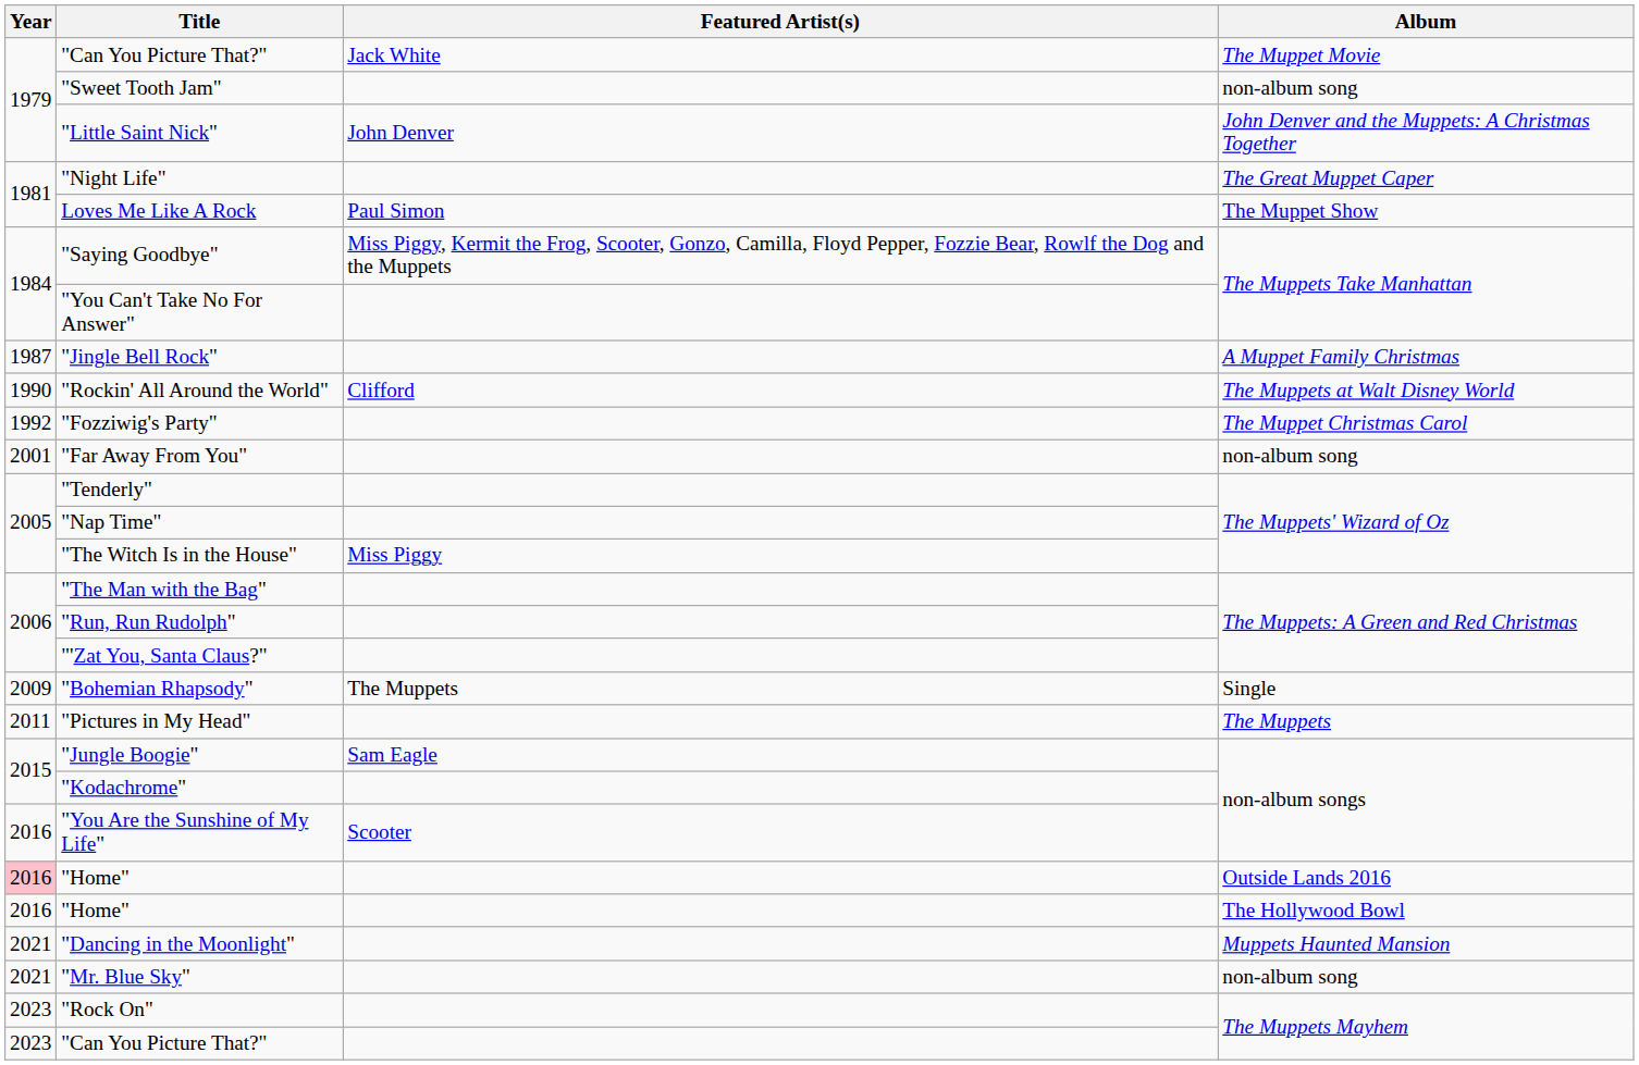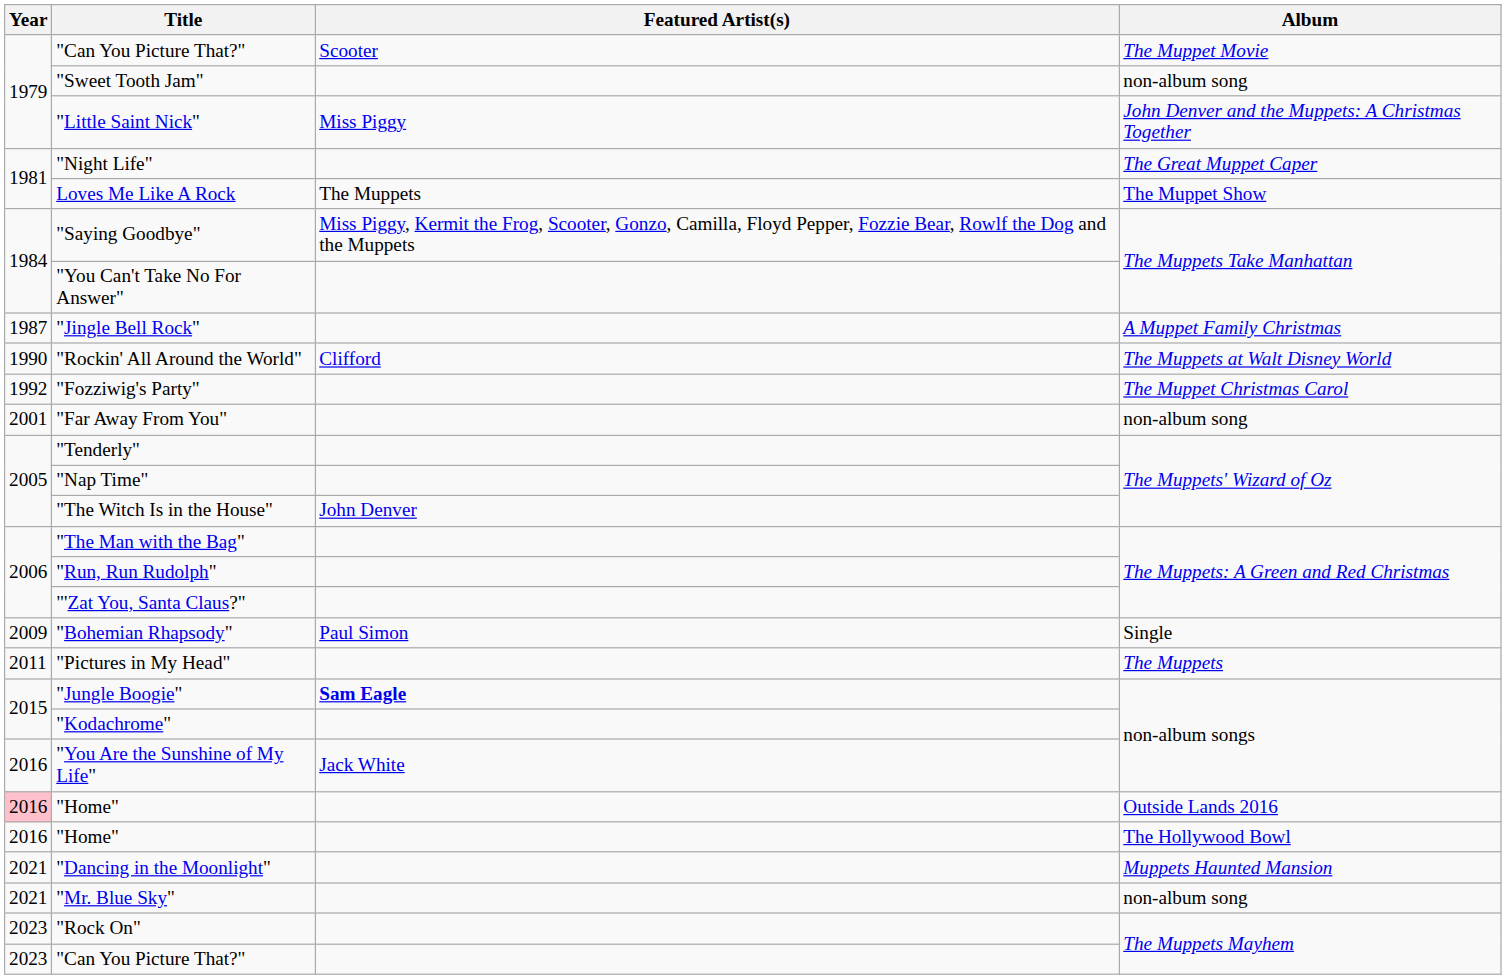"Can You Picture That?" / The Muppet Movie | Featured Artist(s): Jack White -> Scooter
"Little Saint Nick" | Featured Artist(s): John Denver -> Miss Piggy
Loves Me Like A Rock | Featured Artist(s): Paul Simon -> The Muppets
"The Witch Is in the House" | Featured Artist(s): Miss Piggy -> John Denver
"Bohemian Rhapsody" | Featured Artist(s): The Muppets -> Paul Simon
"Jungle Boogie" | Featured Artist(s): normal -> bold
"You Are the Sunshine of My Life" | Featured Artist(s): Scooter -> Jack White
